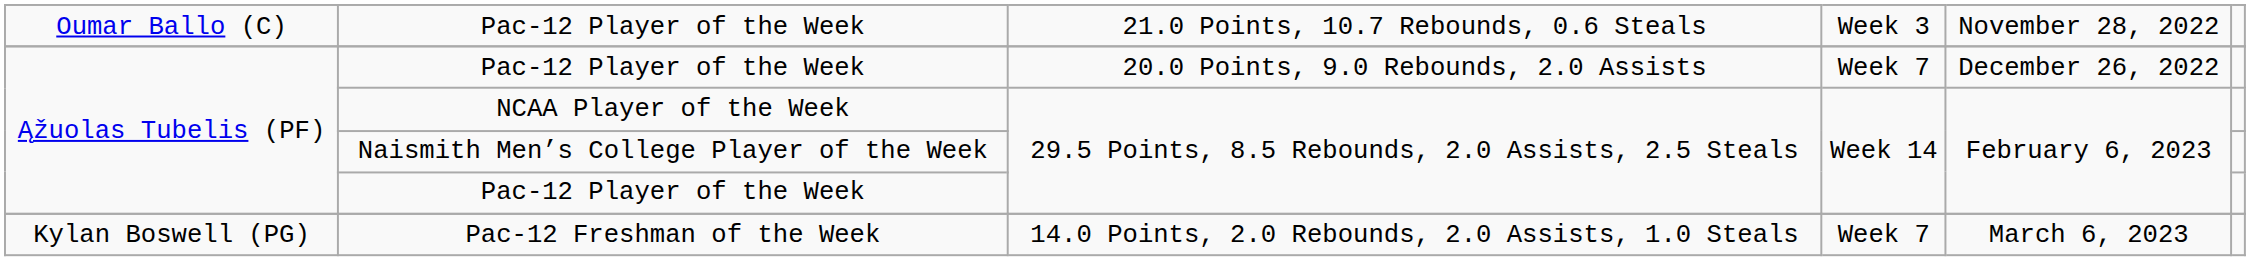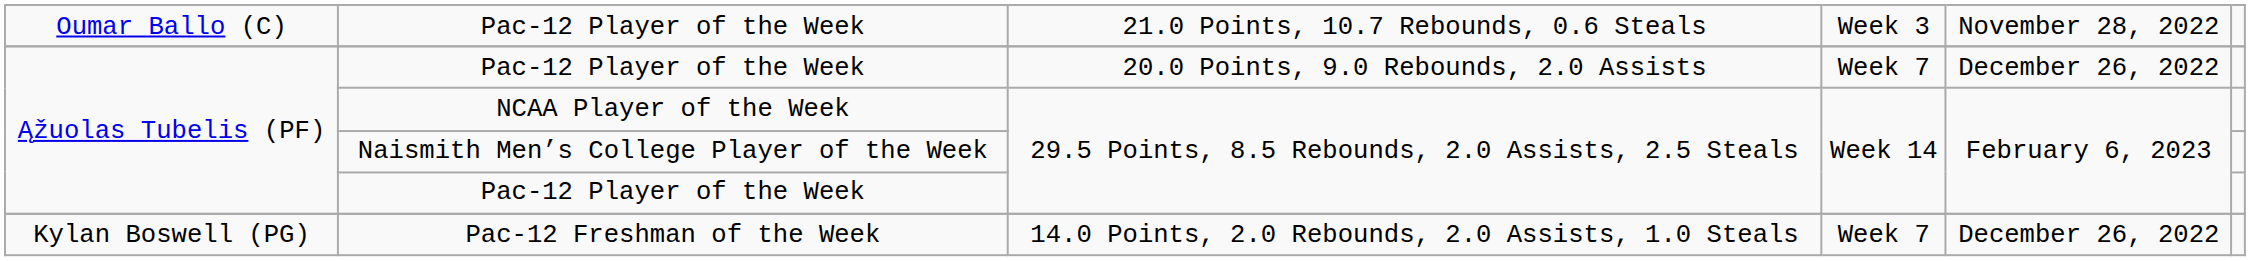Pac-12 Freshman of the Week | column 5: March 6, 2023 -> December 26, 2022
